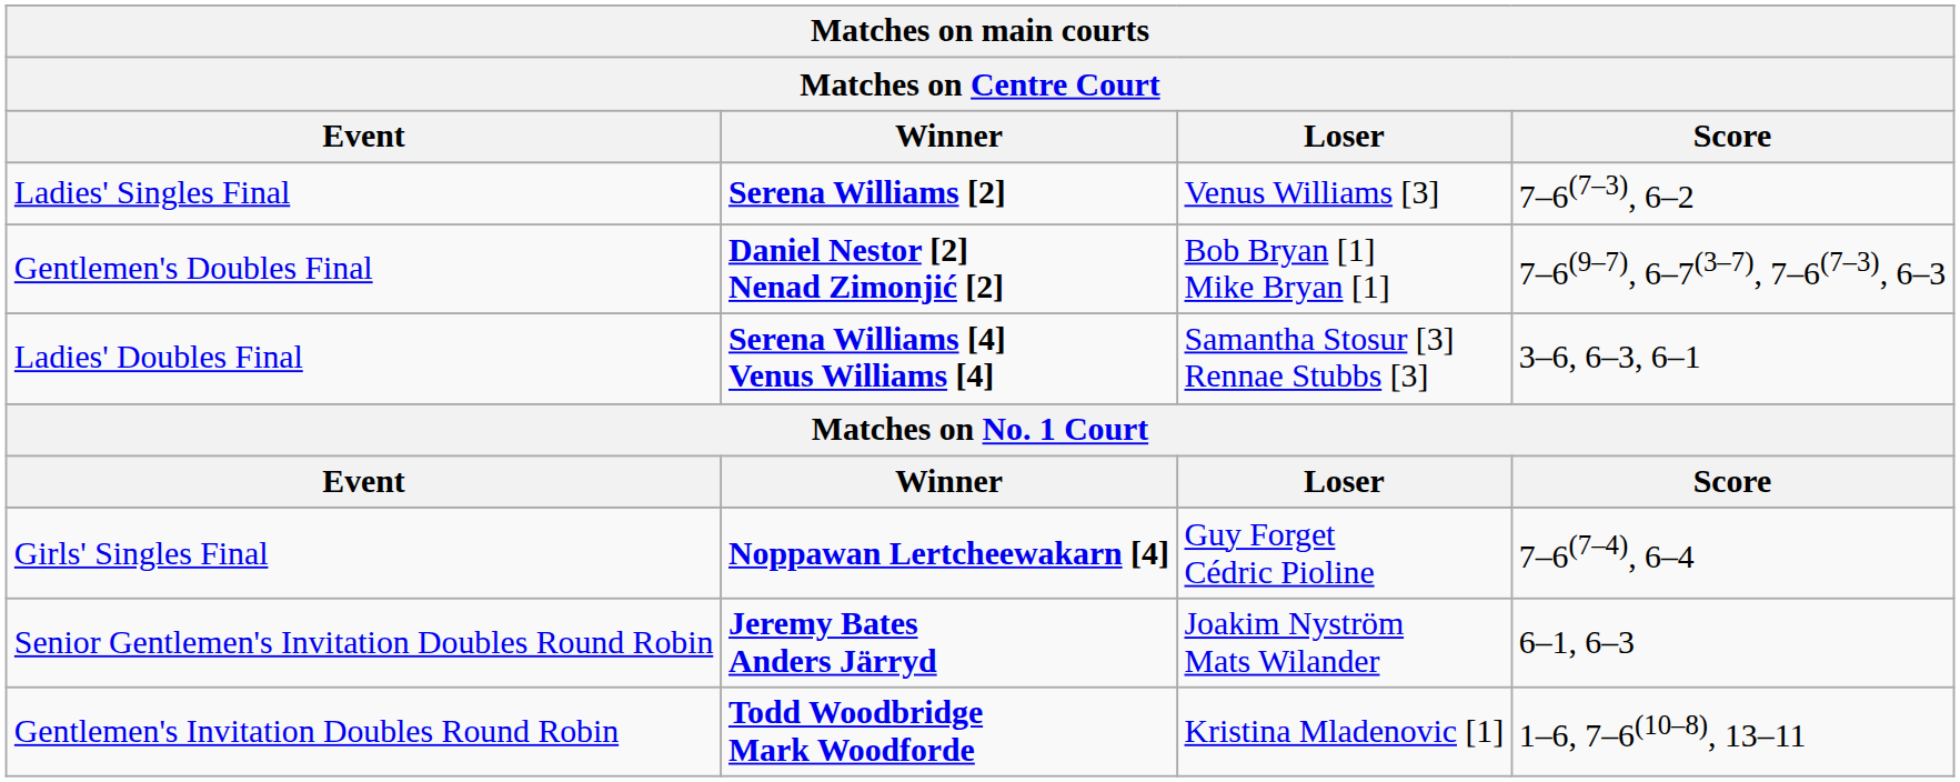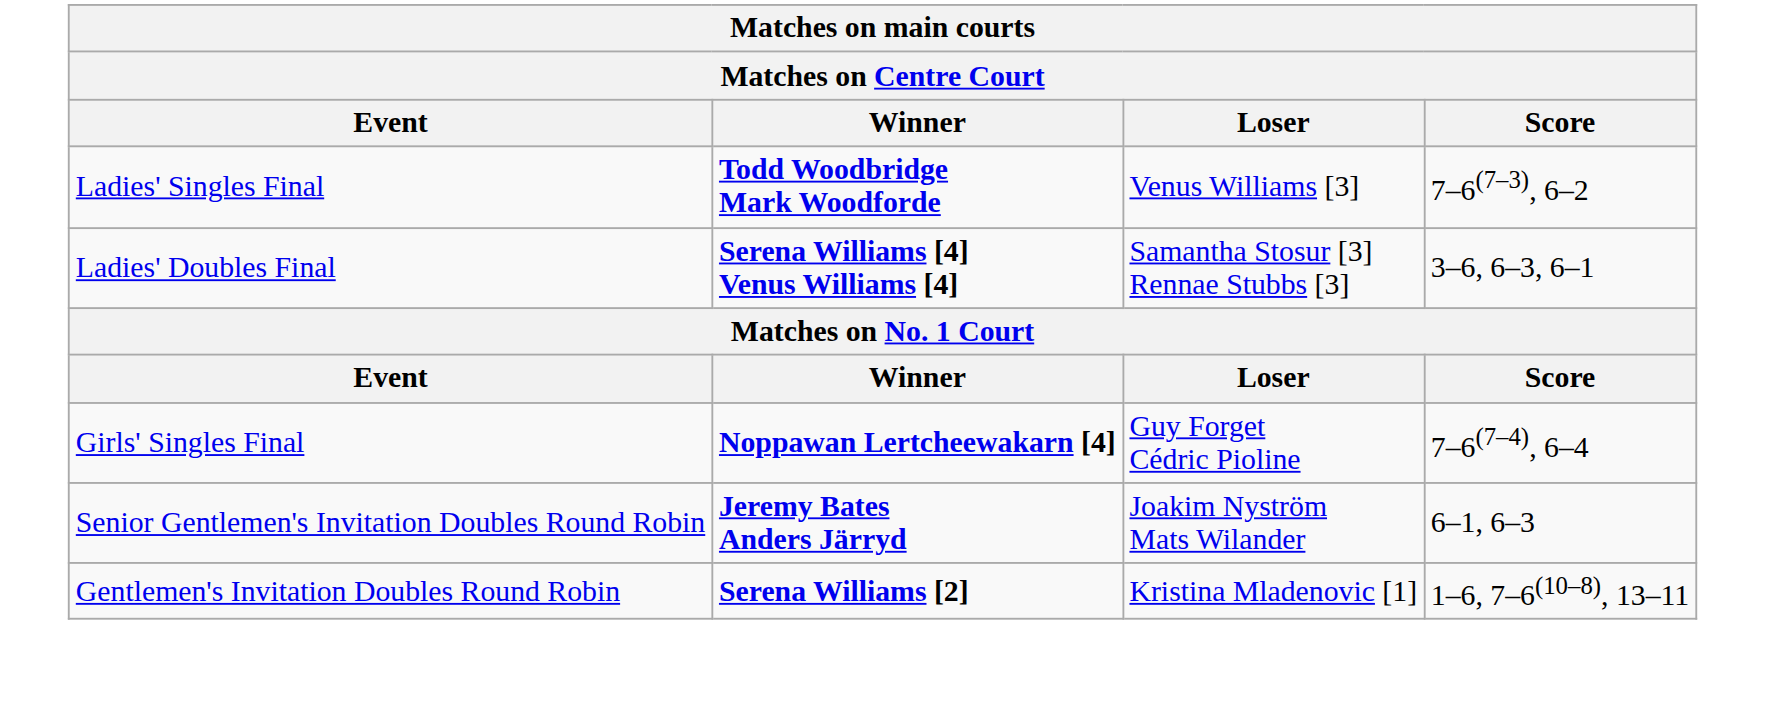Ladies' Singles Final | Winner: Serena Williams [2] -> Todd Woodbridge Mark Woodforde
- row: Gentlemen's Doubles Final | Daniel Nestor [2] Nenad Zimonjić [2] | Bob Bryan [1] Mike Bryan [1] | 7–6(9–7), 6–7(3–7), 7–6(7–3), 6–3
Gentlemen's Invitation Doubles Round Robin | Winner: Todd Woodbridge Mark Woodforde -> Serena Williams [2]
